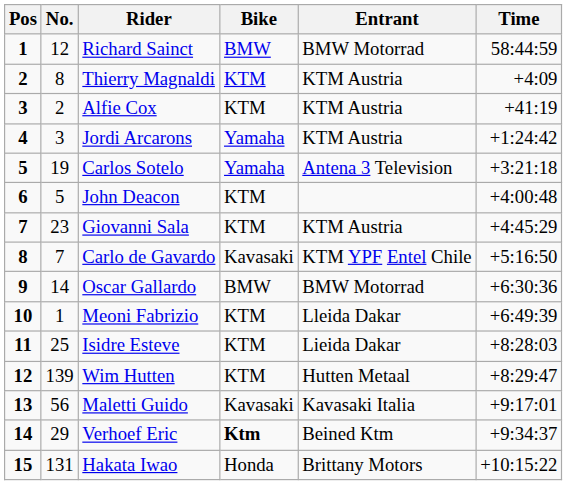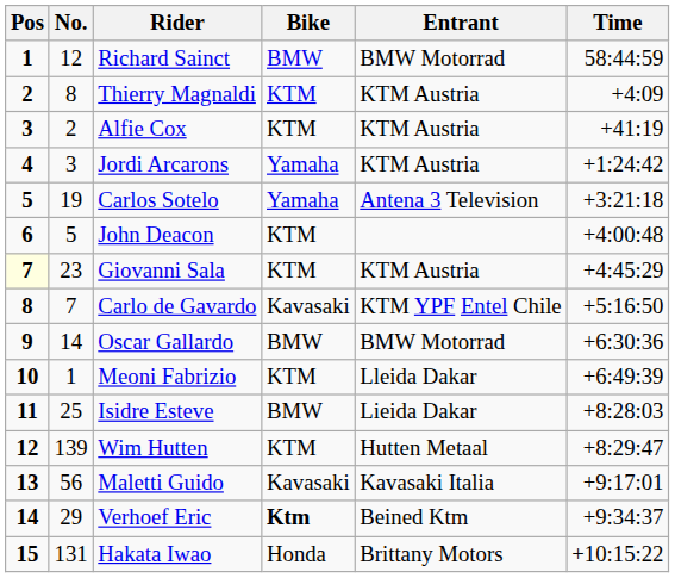Giovanni Sala | Pos: no background -> lightyellow background
Isidre Esteve | Bike: KTM -> BMW
